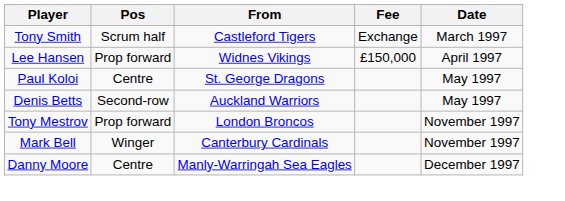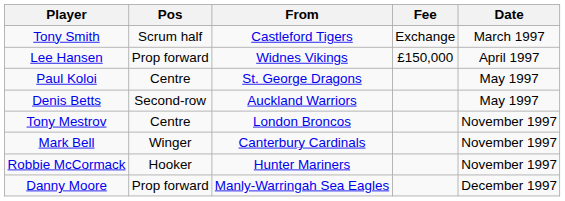Tony Mestrov | Pos: Prop forward -> Centre
+ row: Robbie McCormack | Hooker | Hunter Mariners | November 1997
Danny Moore | Pos: Centre -> Prop forward
